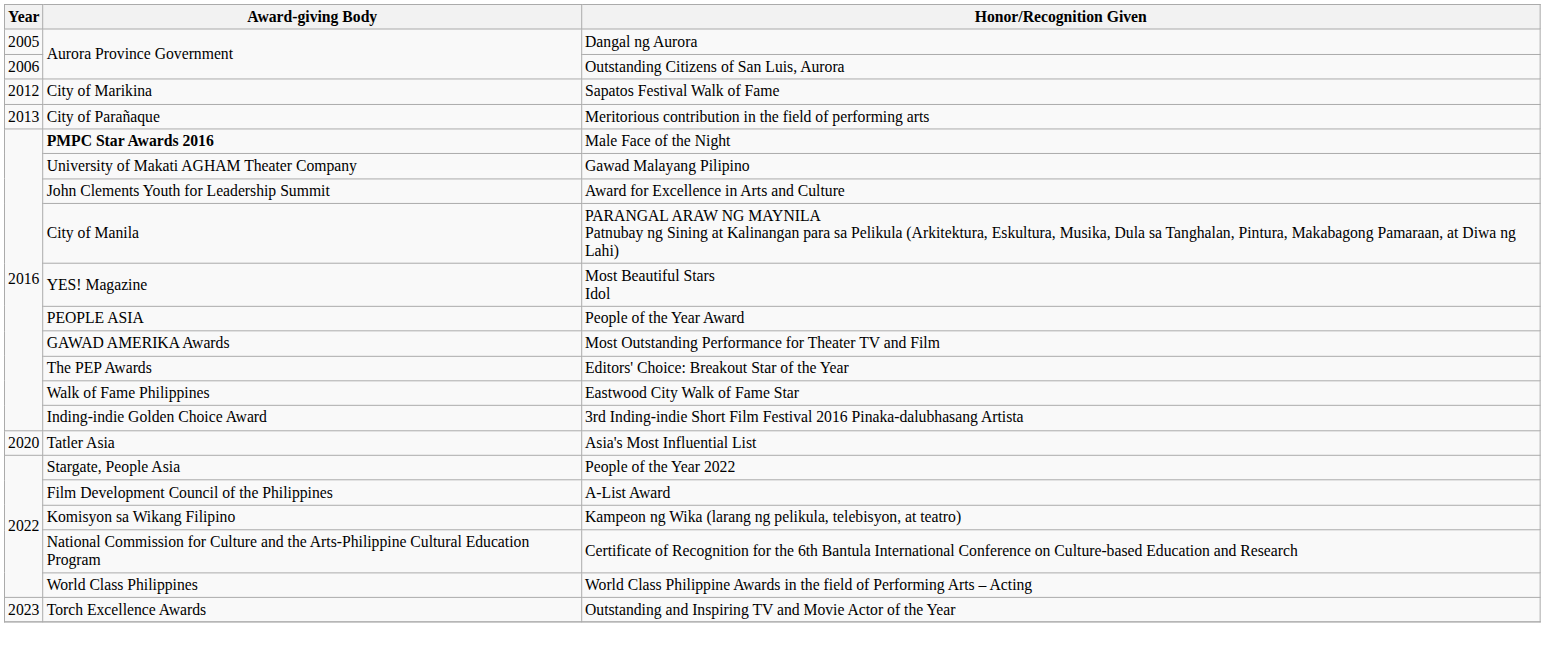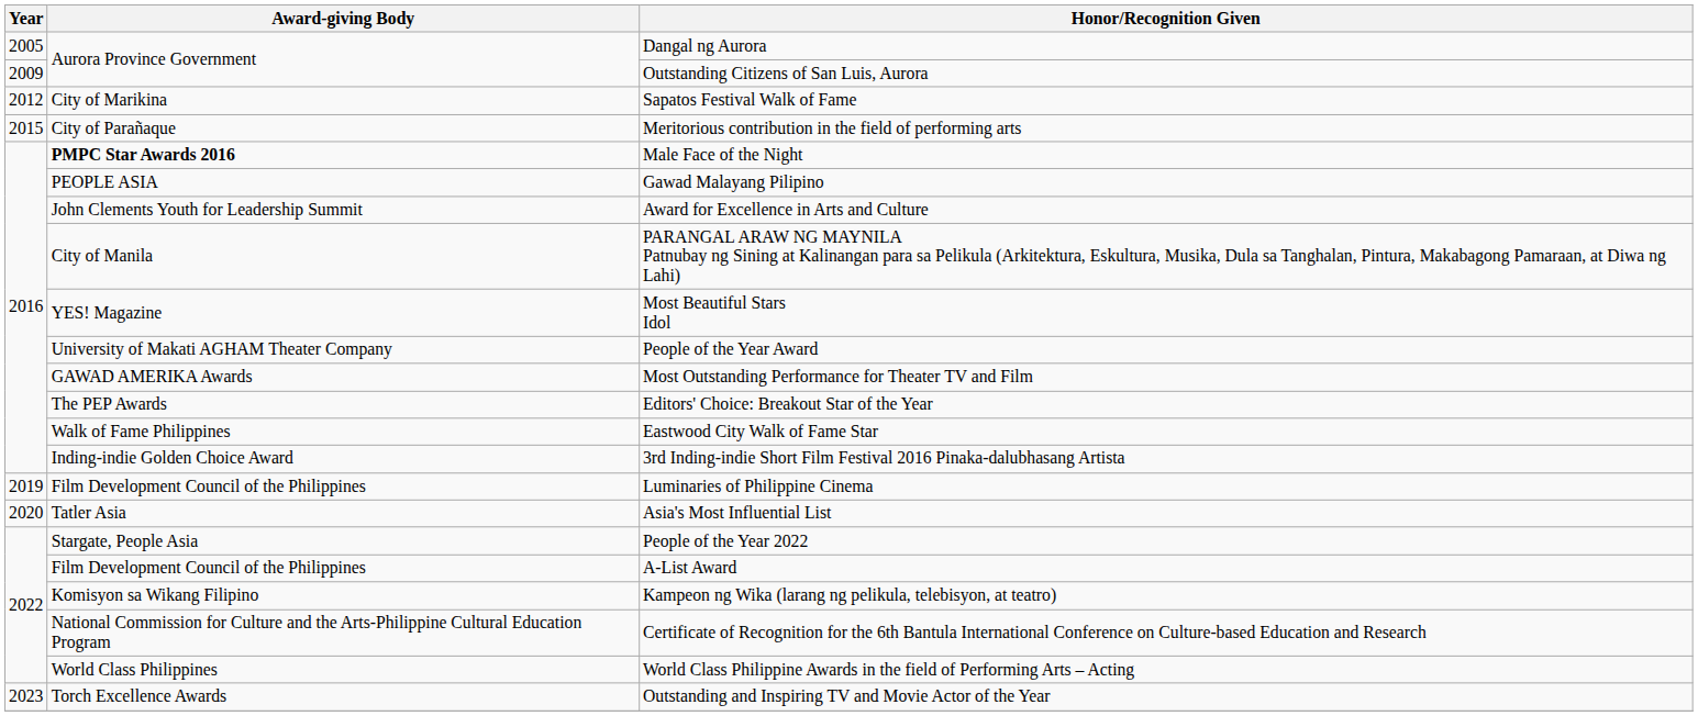Outstanding Citizens of San Luis, Aurora | Year: 2006 -> 2009
Meritorious contribution in the field of performing arts | Year: 2013 -> 2015
Gawad Malayang Pilipino | Award-giving Body: University of Makati AGHAM Theater Company -> PEOPLE ASIA
People of the Year Award | Award-giving Body: PEOPLE ASIA -> University of Makati AGHAM Theater Company
+ row: 2019 | Film Development Council of the Philippines | Luminaries of Philippine Cinema
